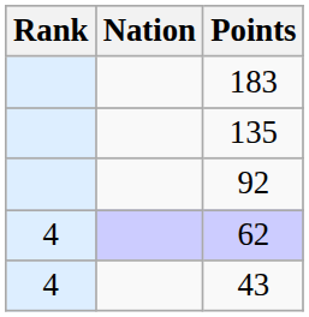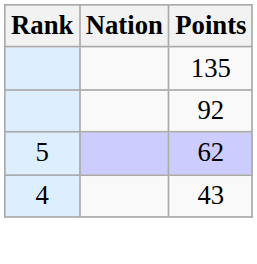- row: 183
62 | Rank: 4 -> 5
